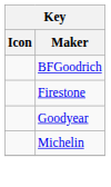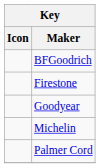+ row: Palmer Cord
